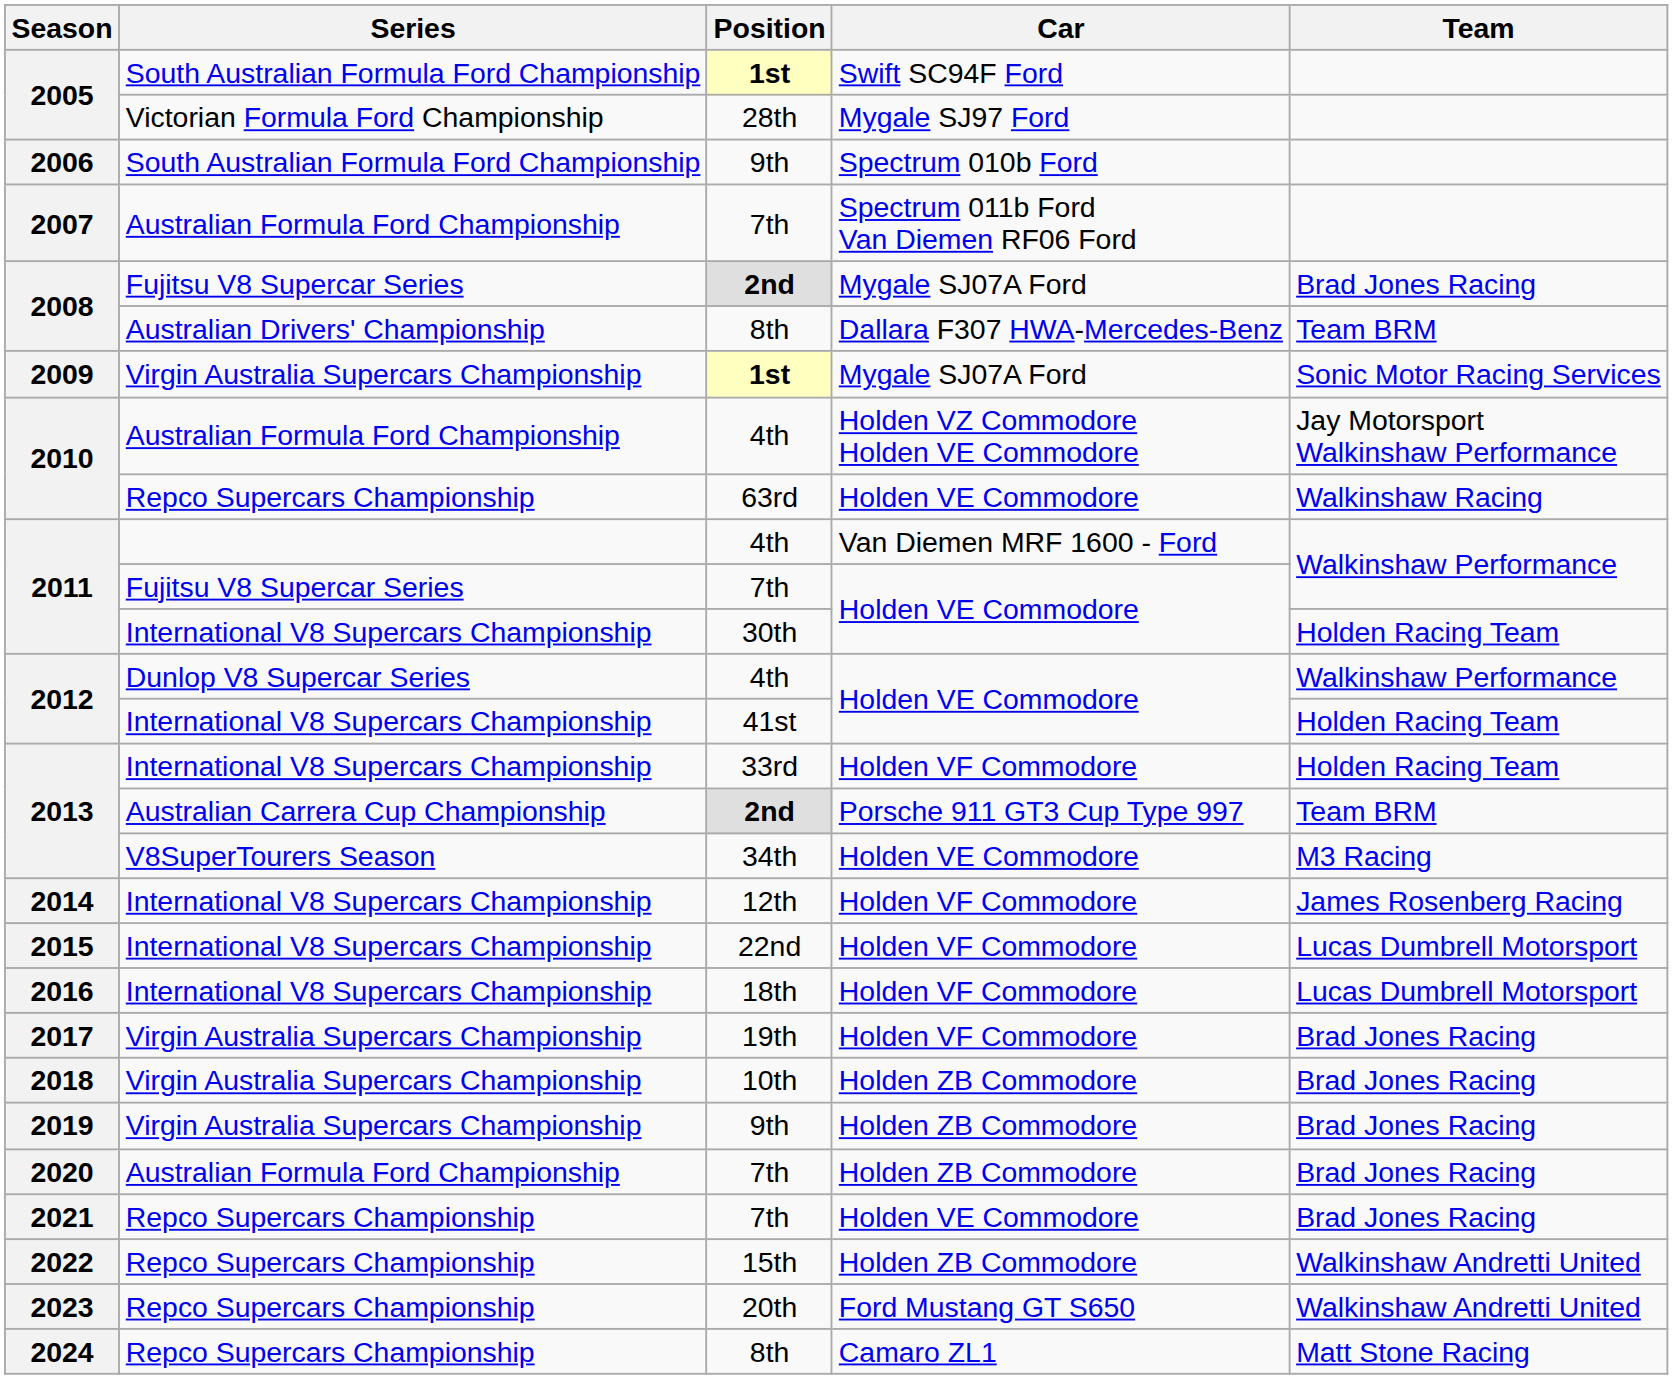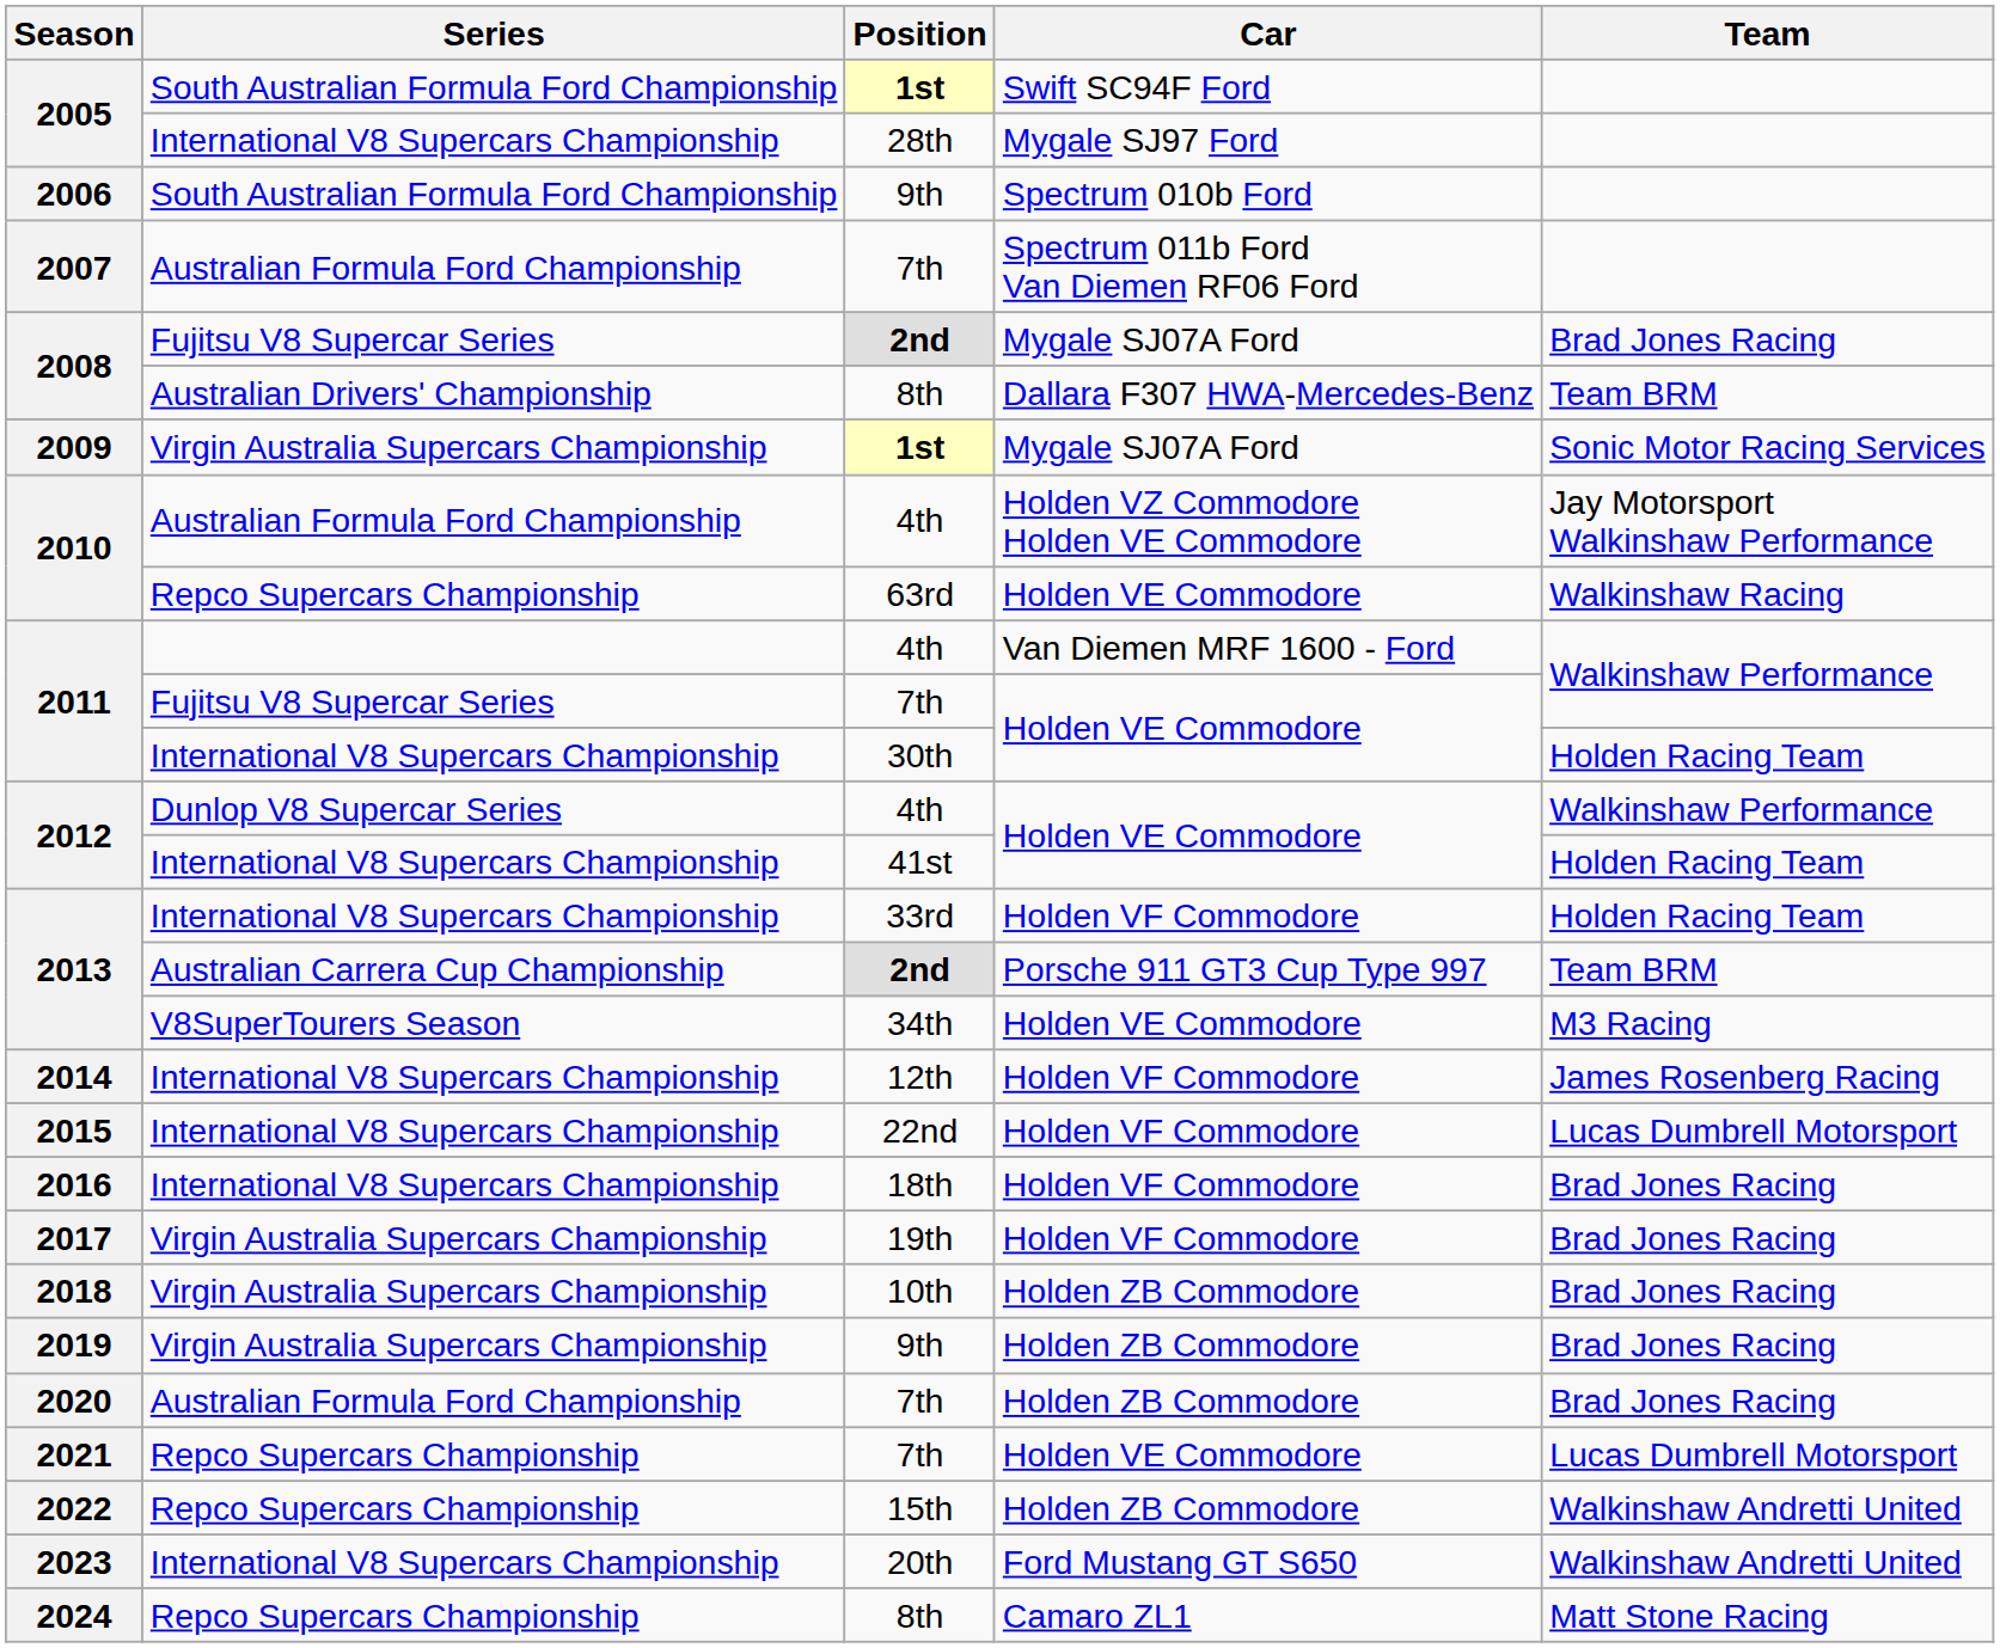2005 / 28th | Series: Victorian Formula Ford Championship -> International V8 Supercars Championship
2016 | Team: Lucas Dumbrell Motorsport -> Brad Jones Racing
2021 | Team: Brad Jones Racing -> Lucas Dumbrell Motorsport
2023 | Series: Repco Supercars Championship -> International V8 Supercars Championship
